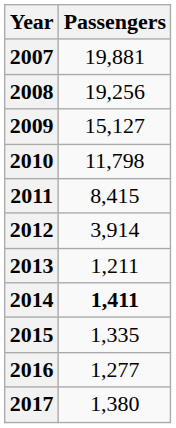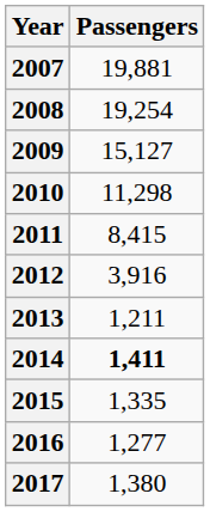2008 | Passengers: 19,256 -> 19,254
2010 | Passengers: 11,798 -> 11,298
2012 | Passengers: 3,914 -> 3,916
